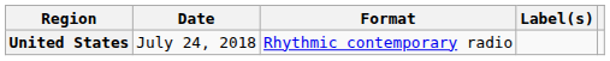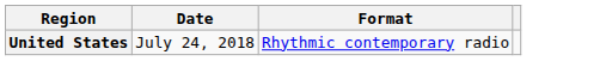- column: Label(s)
